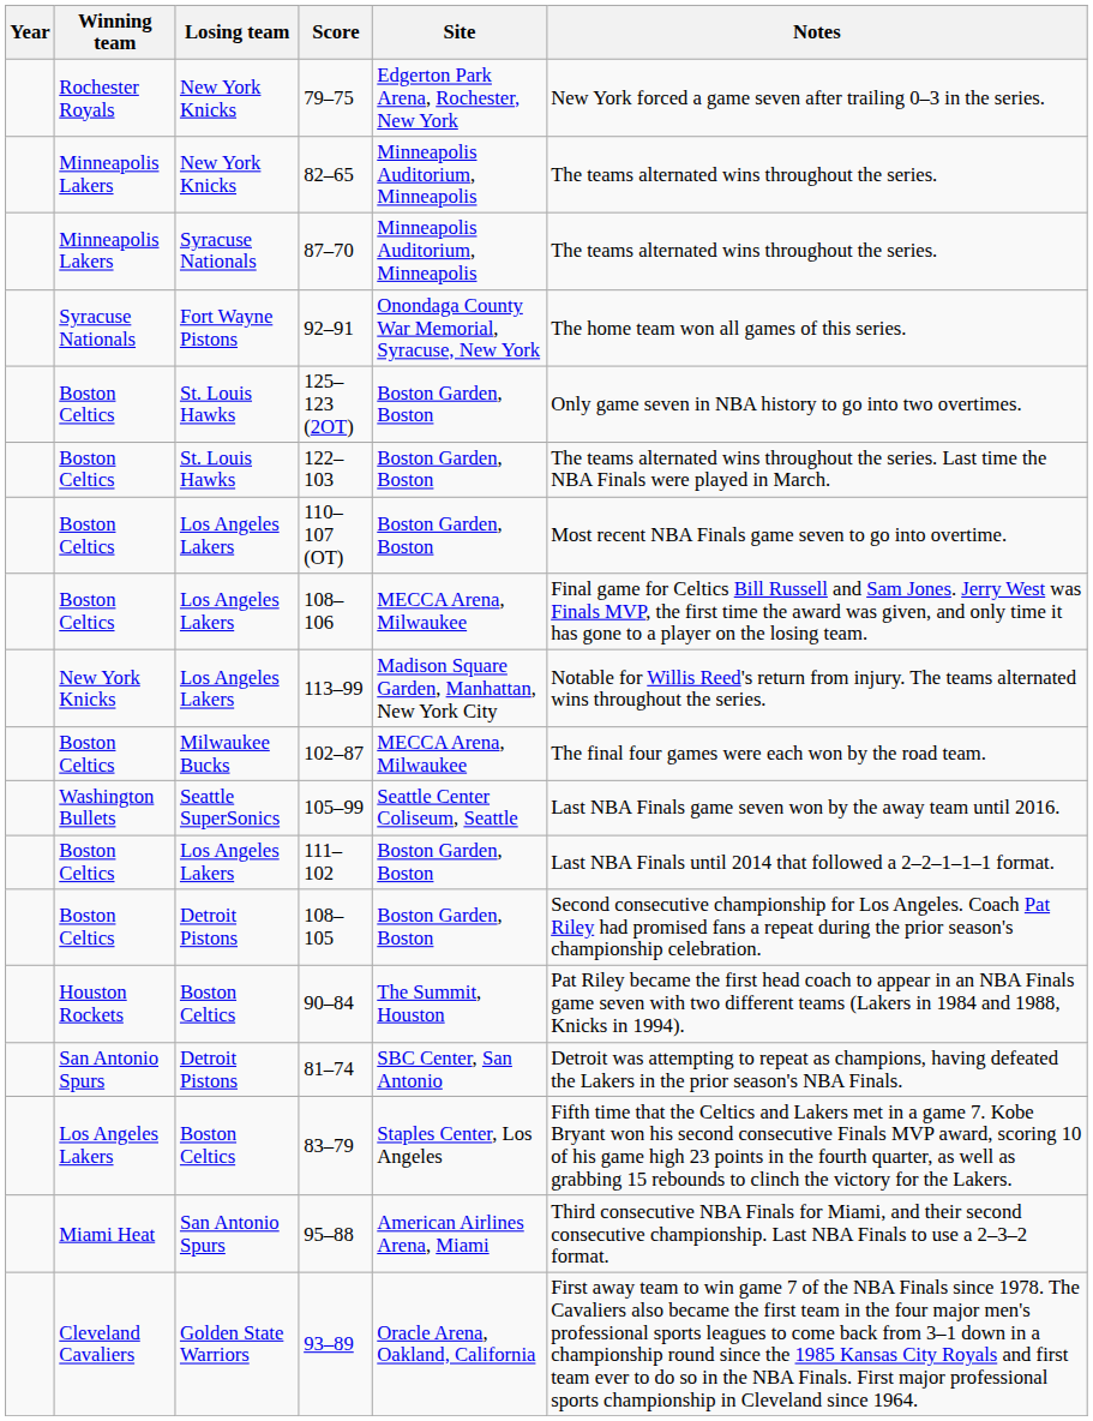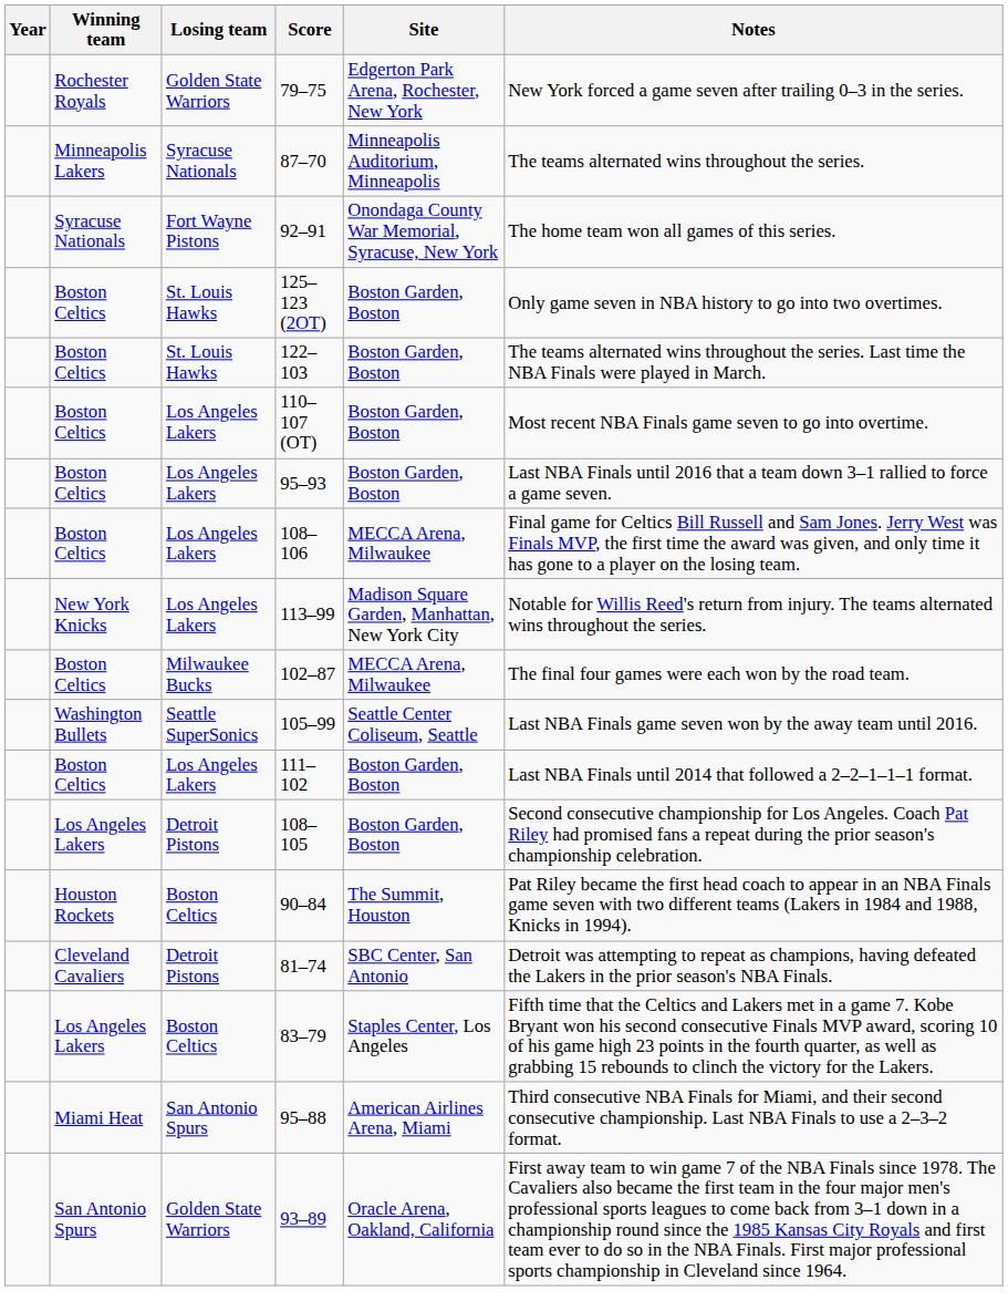79–75 | Losing team: New York Knicks -> Golden State Warriors
- row: Minneapolis Lakers | New York Knicks | 82–65 | Minneapolis Auditorium, Minneapolis | The teams alternated wins throughout the series.
+ row: Boston Celtics | Los Angeles Lakers | 95–93 | Boston Garden, Boston | Last NBA Finals until 2016 that a team down 3–1 rallied to force a game seven.
108–105 | Winning team: Boston Celtics -> Los Angeles Lakers
81–74 | Winning team: San Antonio Spurs -> Cleveland Cavaliers
93–89 | Winning team: Cleveland Cavaliers -> San Antonio Spurs
